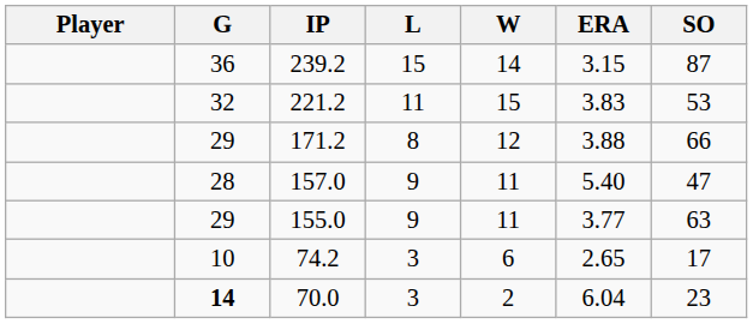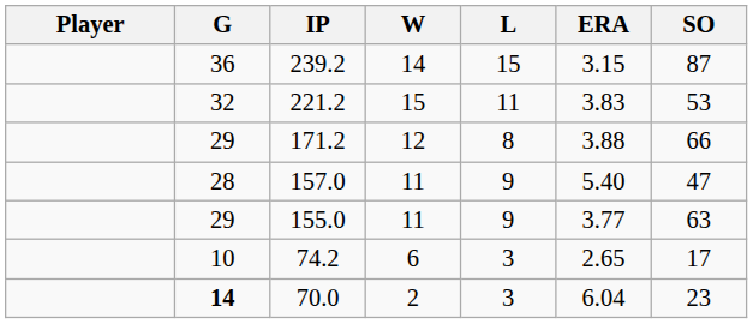columns swapped: W <-> L
